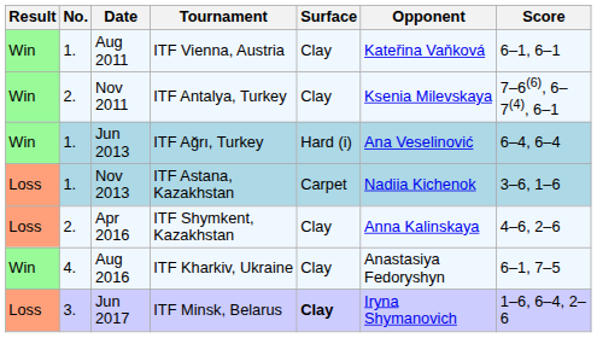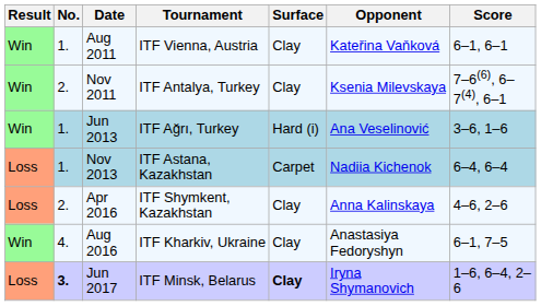Jun 2013 | Score: 6–4, 6–4 -> 3–6, 1–6
Nov 2013 | Score: 3–6, 1–6 -> 6–4, 6–4
Jun 2017 | No.: normal -> bold
